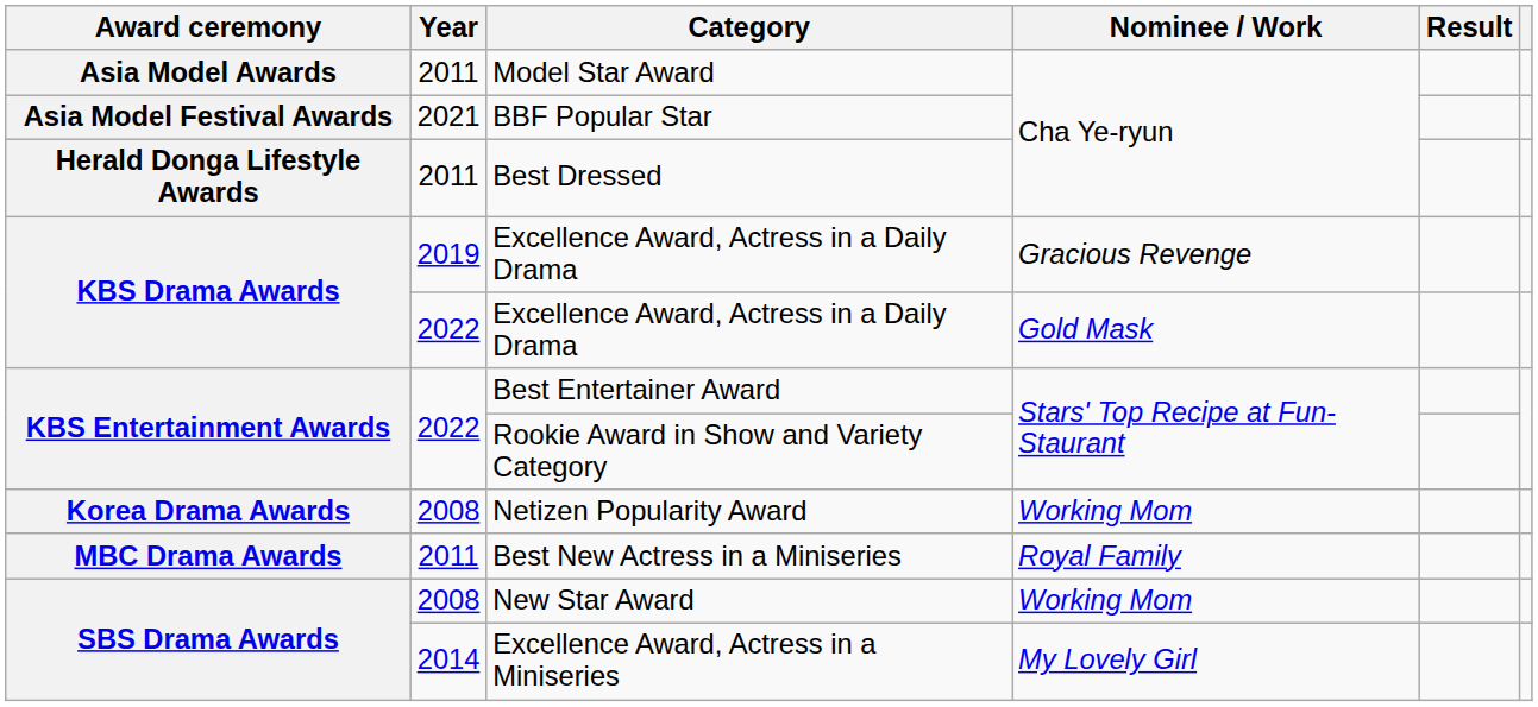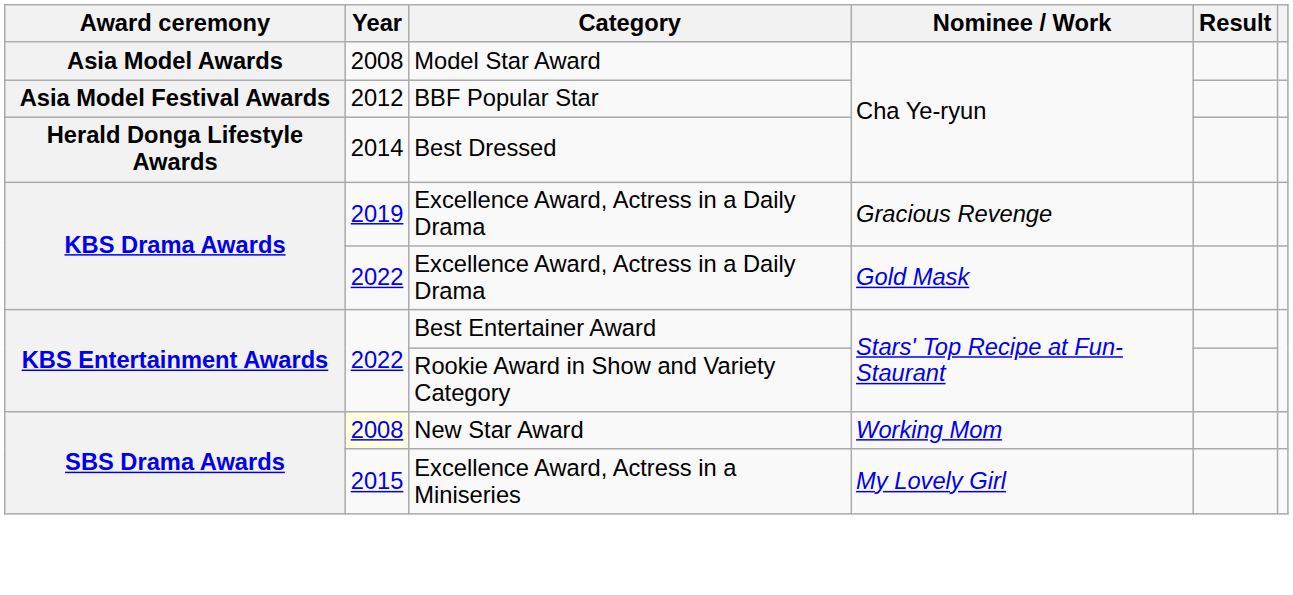Model Star Award | Year: 2011 -> 2008
BBF Popular Star | Year: 2021 -> 2012
Best Dressed | Year: 2011 -> 2014
- row: Korea Drama Awards | 2008 | Netizen Popularity Award | Working Mom
- row: MBC Drama Awards | 2011 | Best New Actress in a Miniseries | Royal Family
New Star Award | Year: no background -> lightyellow background
Excellence Award, Actress in a Miniseries | Year: 2014 -> 2015
